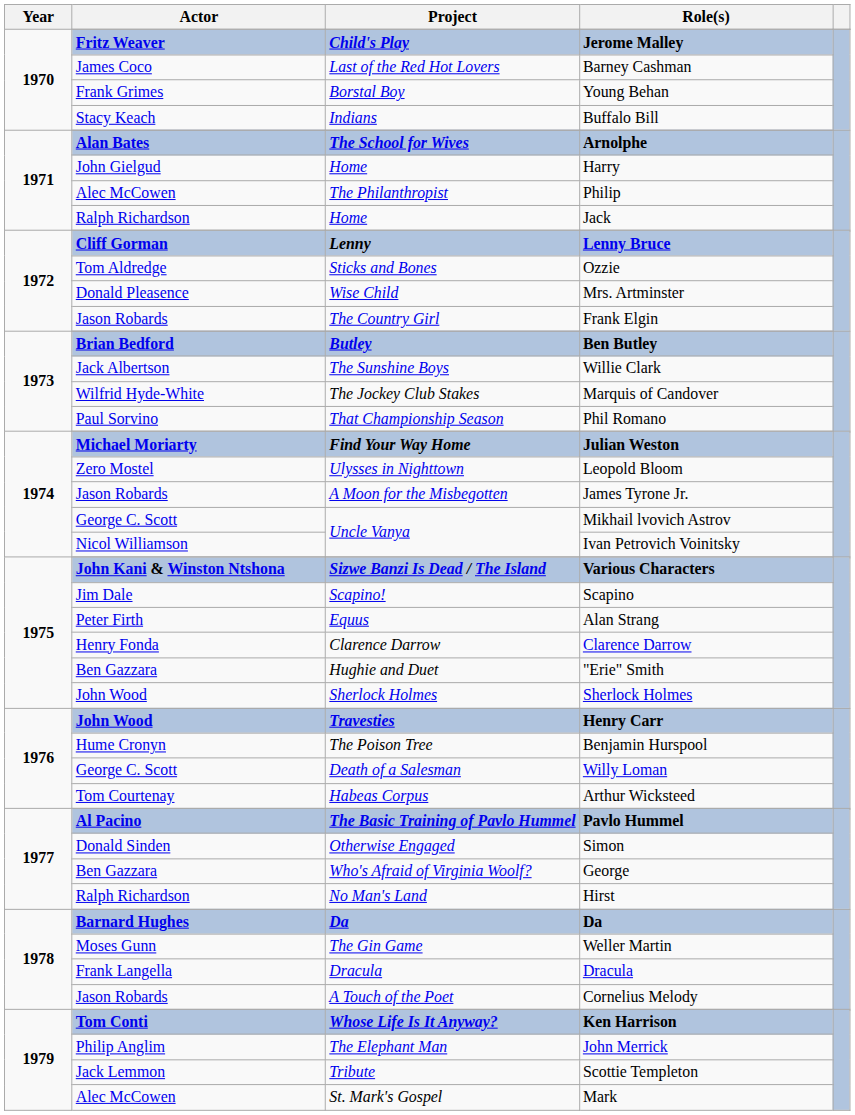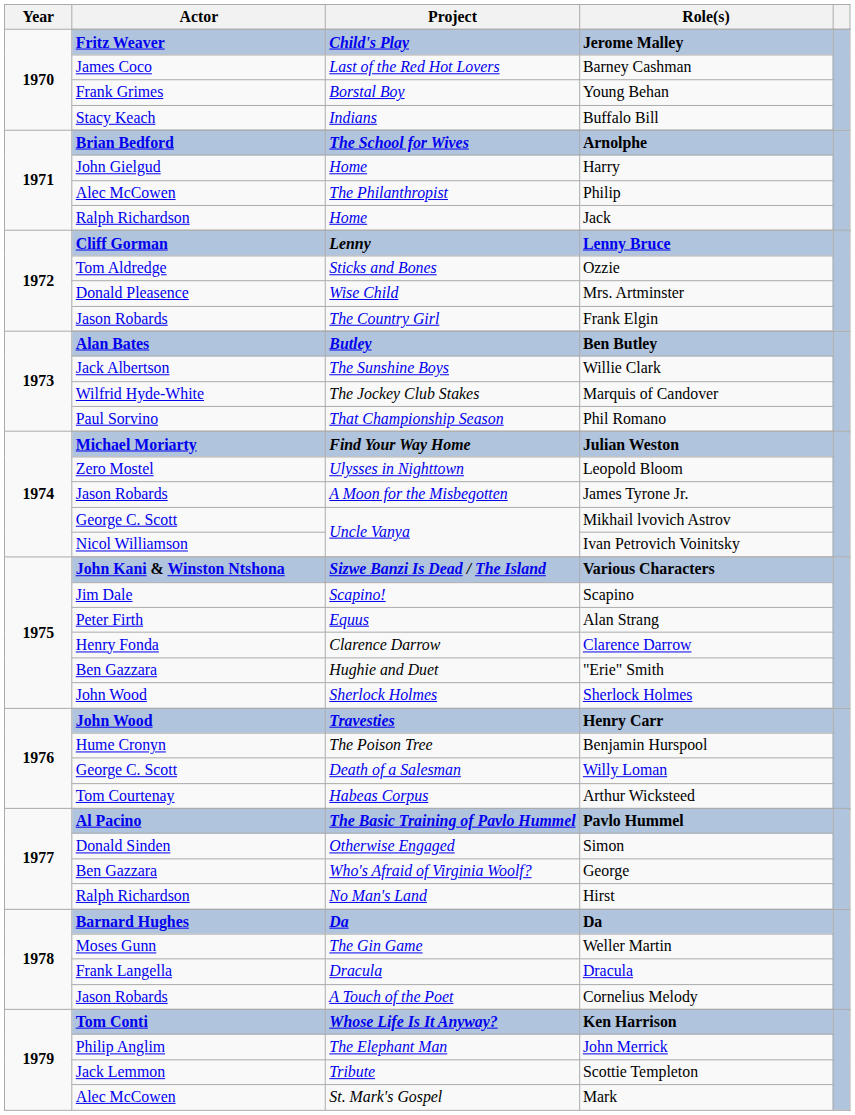Arnolphe | Actor: Alan Bates -> Brian Bedford
Ben Butley | Actor: Brian Bedford -> Alan Bates
